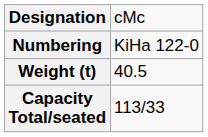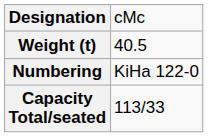rows swapped: Numbering <-> Weight (t)
